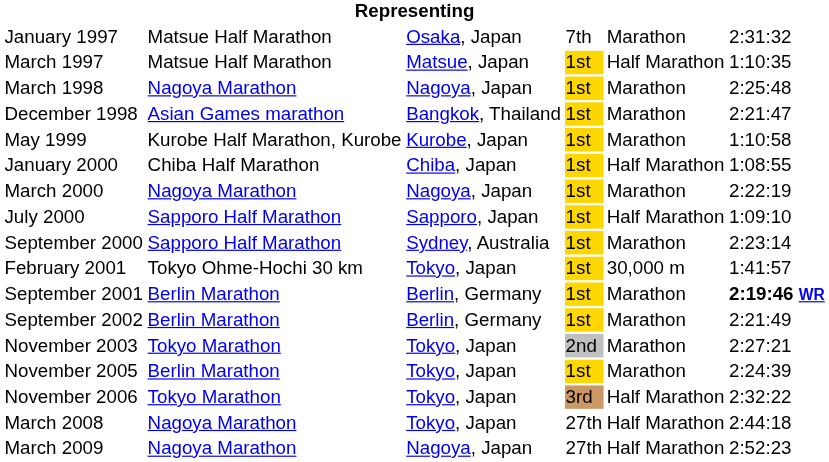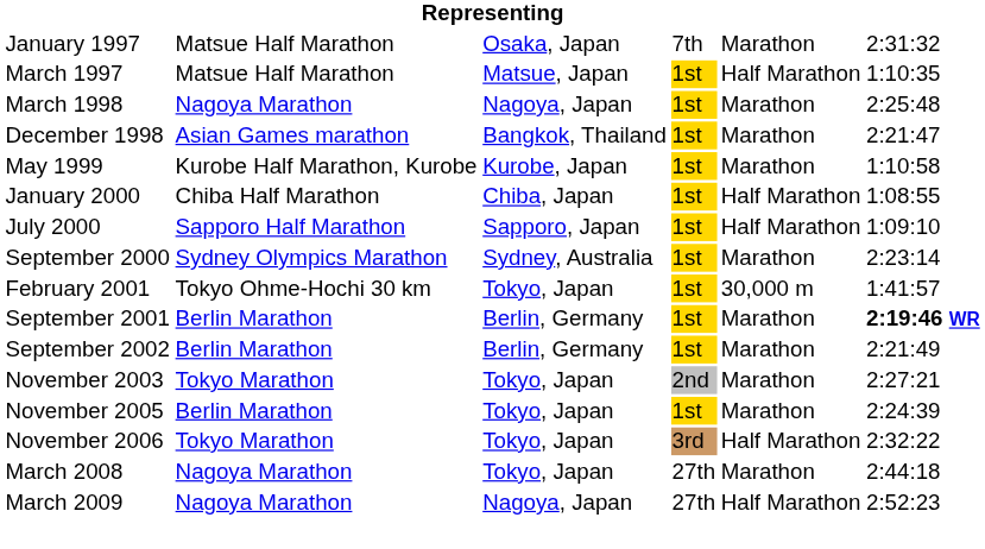- row: March 2000 | Nagoya Marathon | Nagoya, Japan | 1st | Marathon | 2:22:19
September 2000 | column 2: Sapporo Half Marathon -> Sydney Olympics Marathon
March 2008 | column 5: Half Marathon -> Marathon
